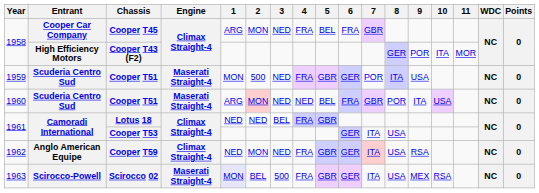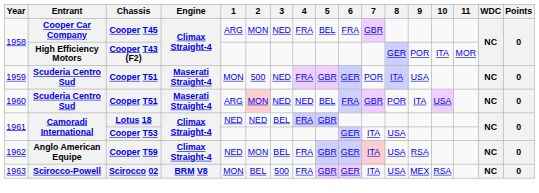Cooper T59 | 3: NED -> BEL
Scirocco 02 | Engine: Maserati Straight-4 -> BRM V8
Scirocco 02 | 1: lavender background -> no background
